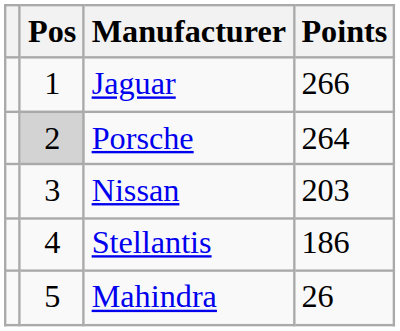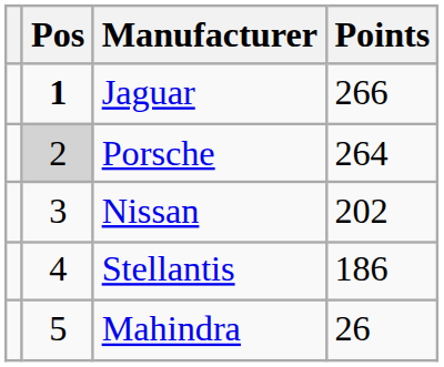Jaguar | Pos: normal -> bold
Nissan | Points: 203 -> 202
